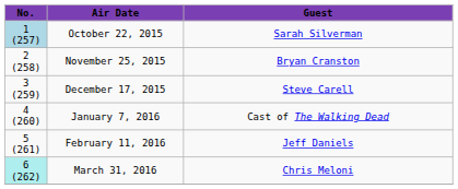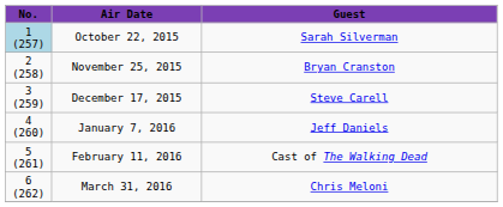January 7, 2016 | Guest: Cast of The Walking Dead -> Jeff Daniels
February 11, 2016 | Guest: Jeff Daniels -> Cast of The Walking Dead
March 31, 2016 | No.: paleturquoise background -> no background
